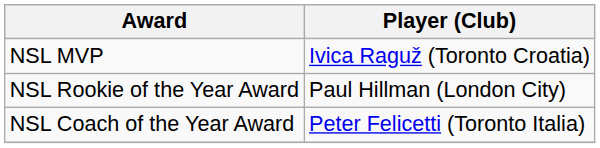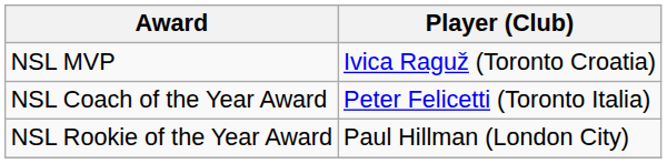rows swapped: NSL Rookie of the Year Award <-> NSL Coach of the Year Award
